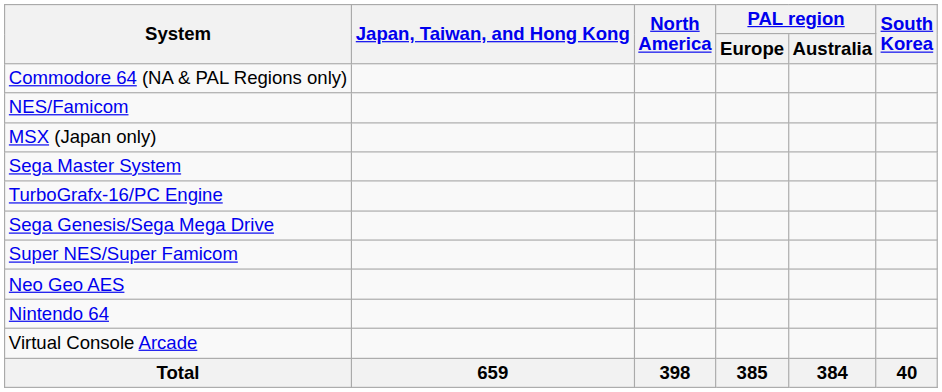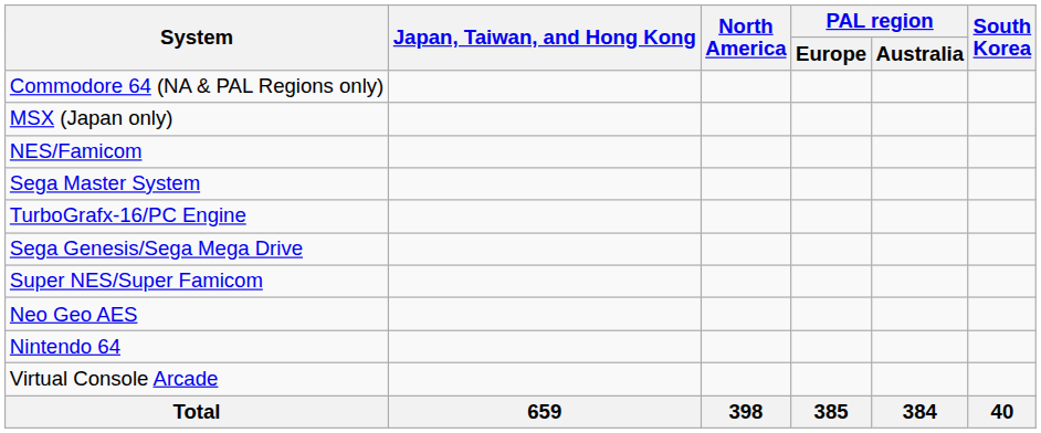rows swapped: MSX (Japan only) <-> NES/Famicom
